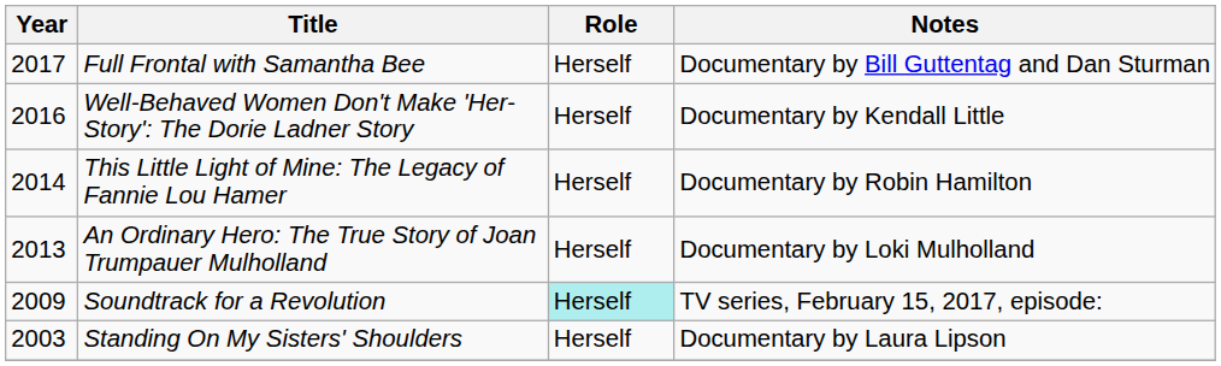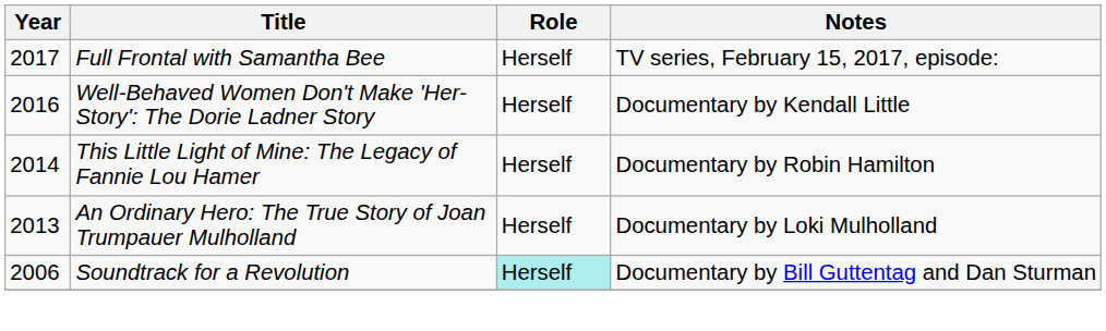Full Frontal with Samantha Bee | Notes: Documentary by Bill Guttentag and Dan Sturman -> TV series, February 15, 2017, episode:
Soundtrack for a Revolution | Year: 2009 -> 2006
Soundtrack for a Revolution | Notes: TV series, February 15, 2017, episode: -> Documentary by Bill Guttentag and Dan Sturman
- row: 2003 | Standing On My Sisters' Shoulders | Herself | Documentary by Laura Lipson
